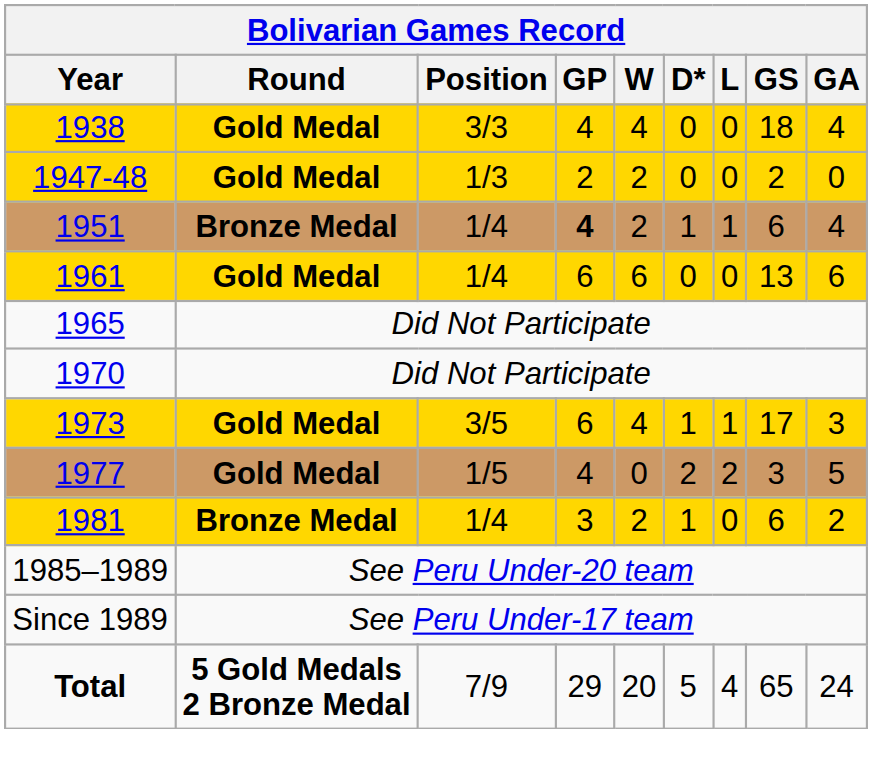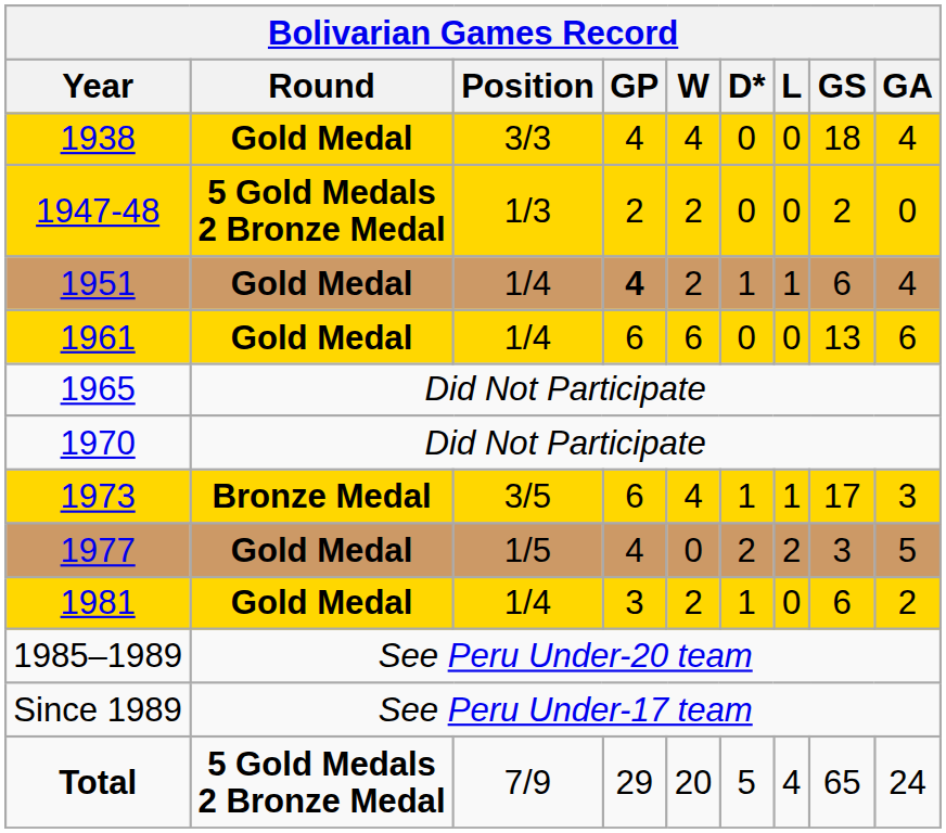1947-48 | Round: Gold Medal -> 5 Gold Medals 2 Bronze Medal
1951 | Round: Bronze Medal -> Gold Medal
1973 | Round: Gold Medal -> Bronze Medal
1981 | Round: Bronze Medal -> Gold Medal
